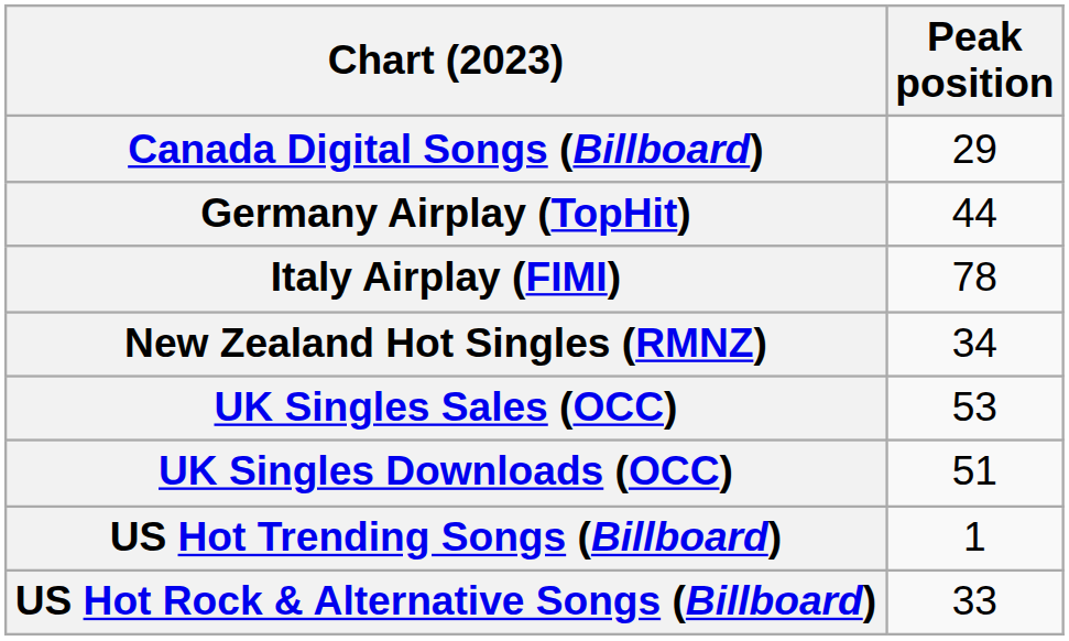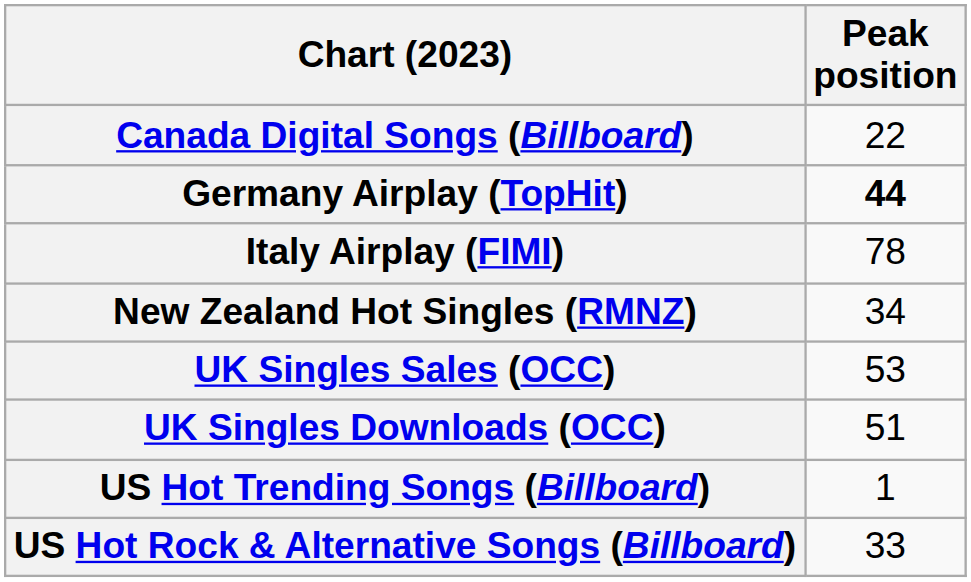Canada Digital Songs (Billboard) | Peak position: 29 -> 22
Germany Airplay (TopHit) | Peak position: normal -> bold
